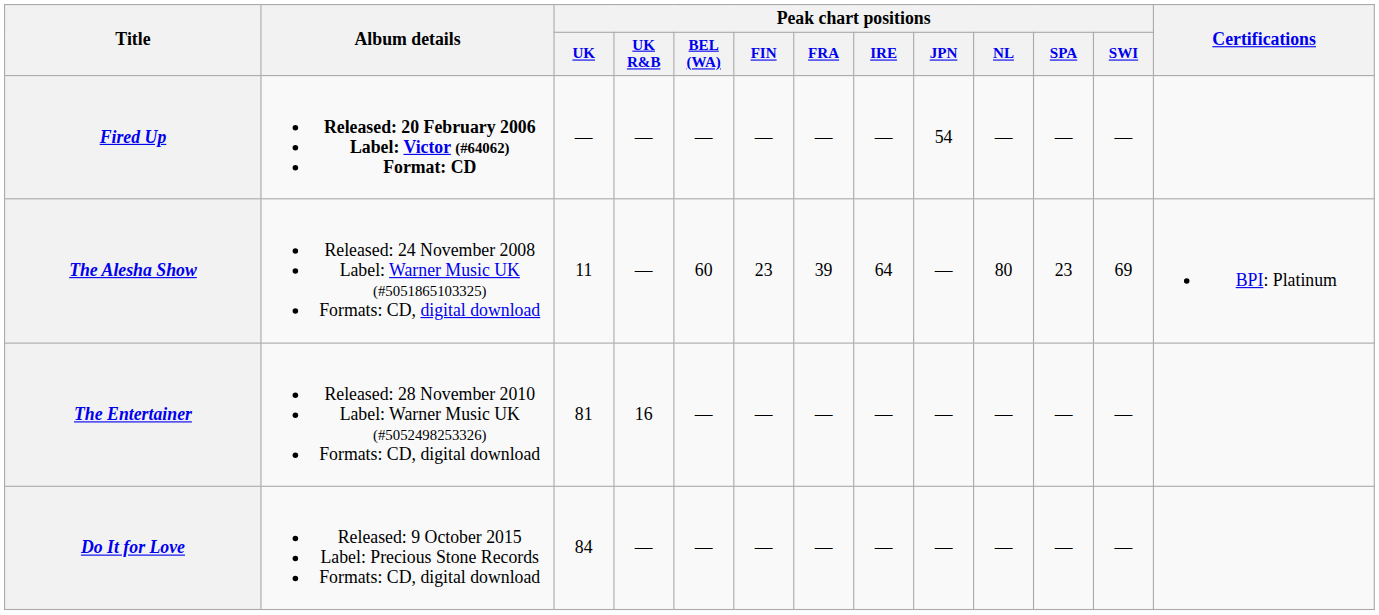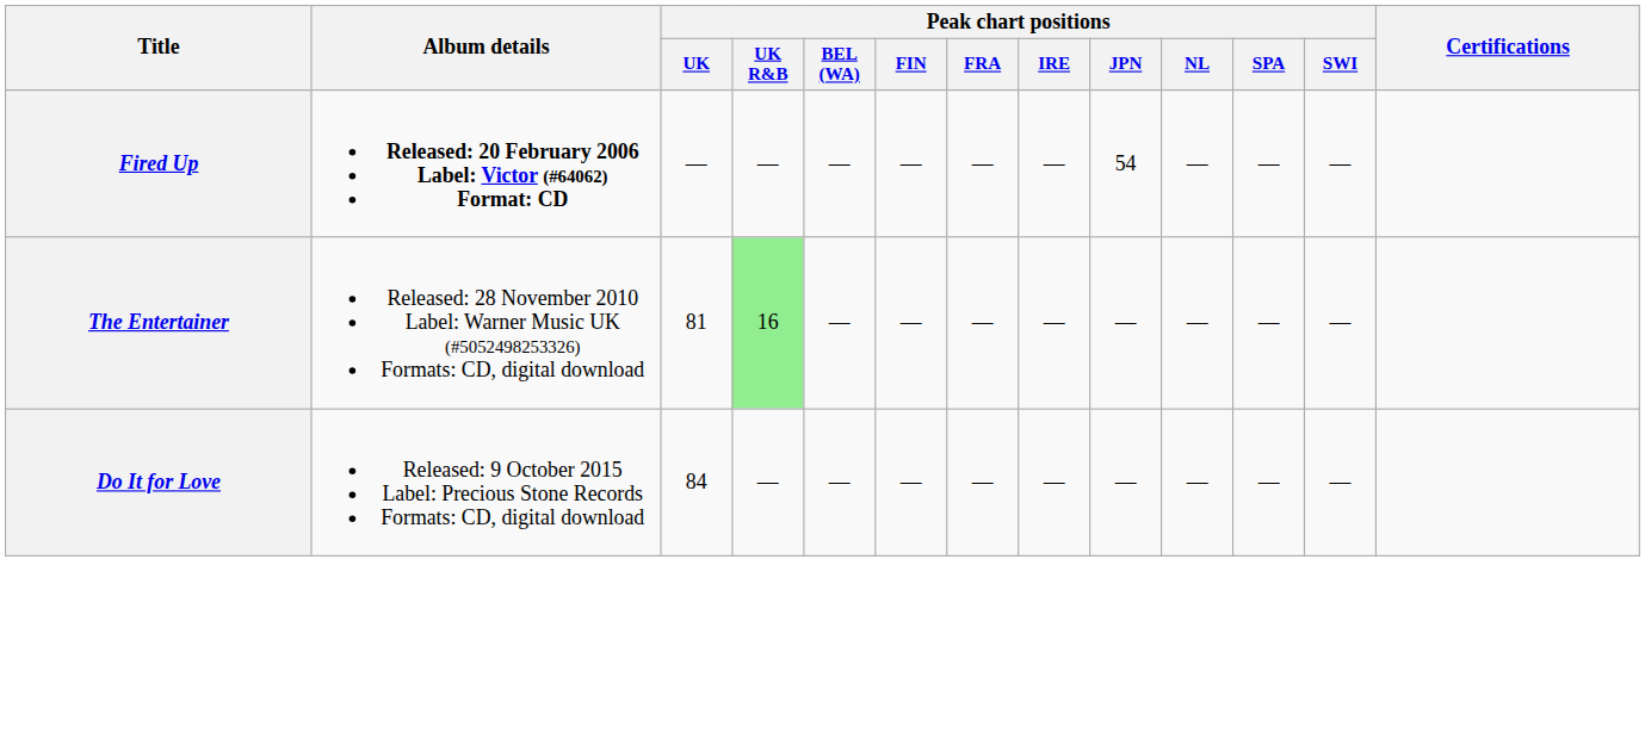- row: The Alesha Show | Released: 24 November 2008 Label: Warner Music UK (#5051865103325) Formats: CD, digital download | 11 | — | 60 | 23 | 39 | 64 | — | 80 | 23 | 69 | BPI: Platinum
The Entertainer | Peak chart positions / UK R&B: no background -> lightgreen background
